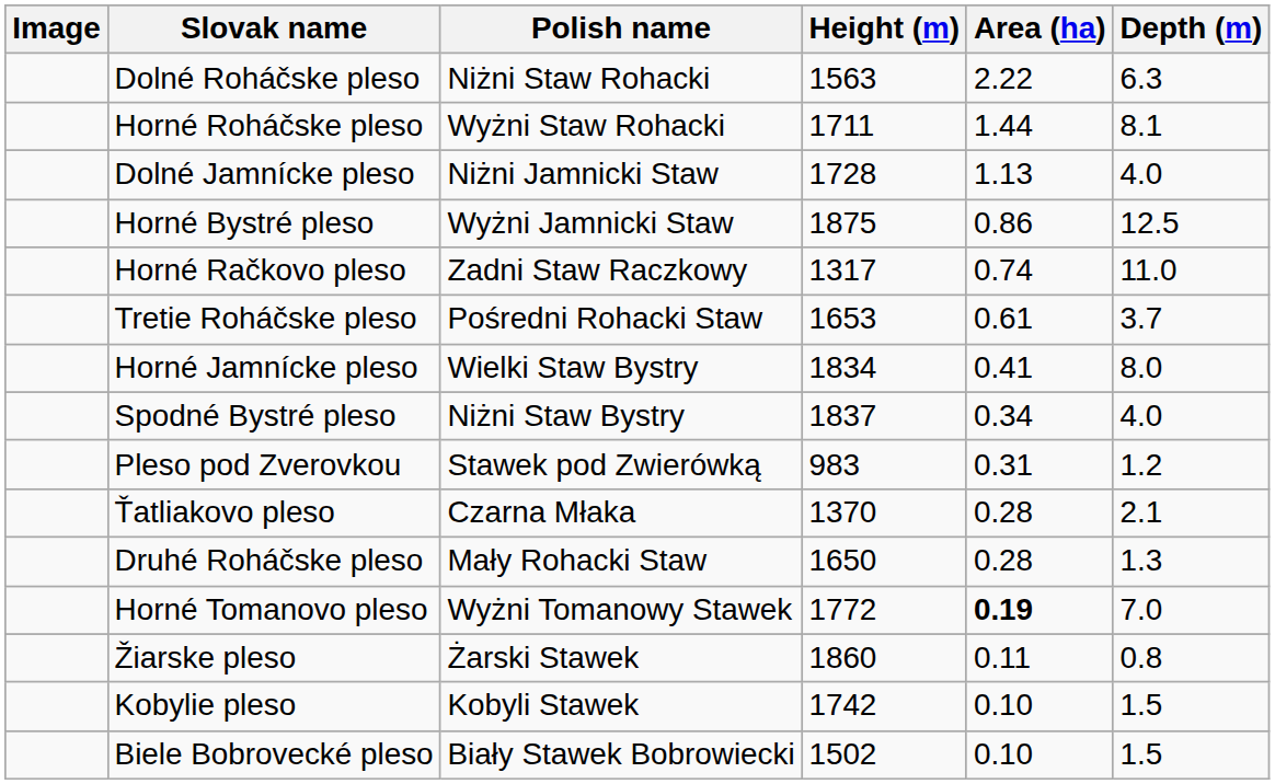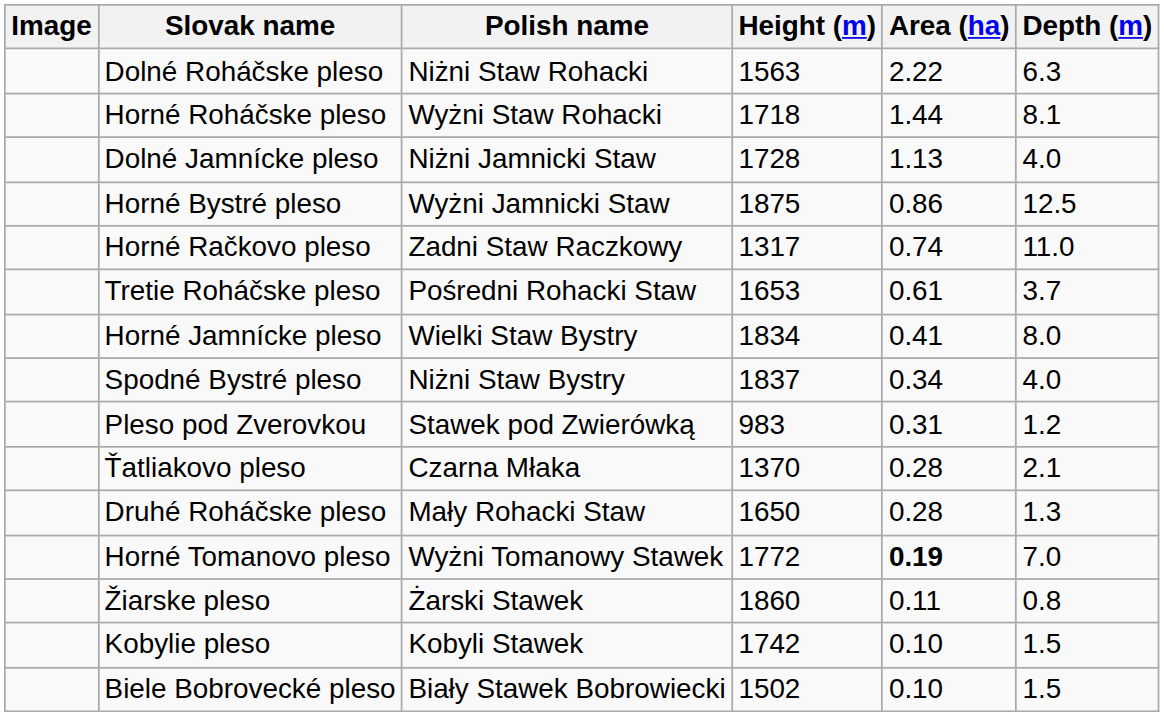Horné Roháčske pleso | Height (m): 1711 -> 1718
